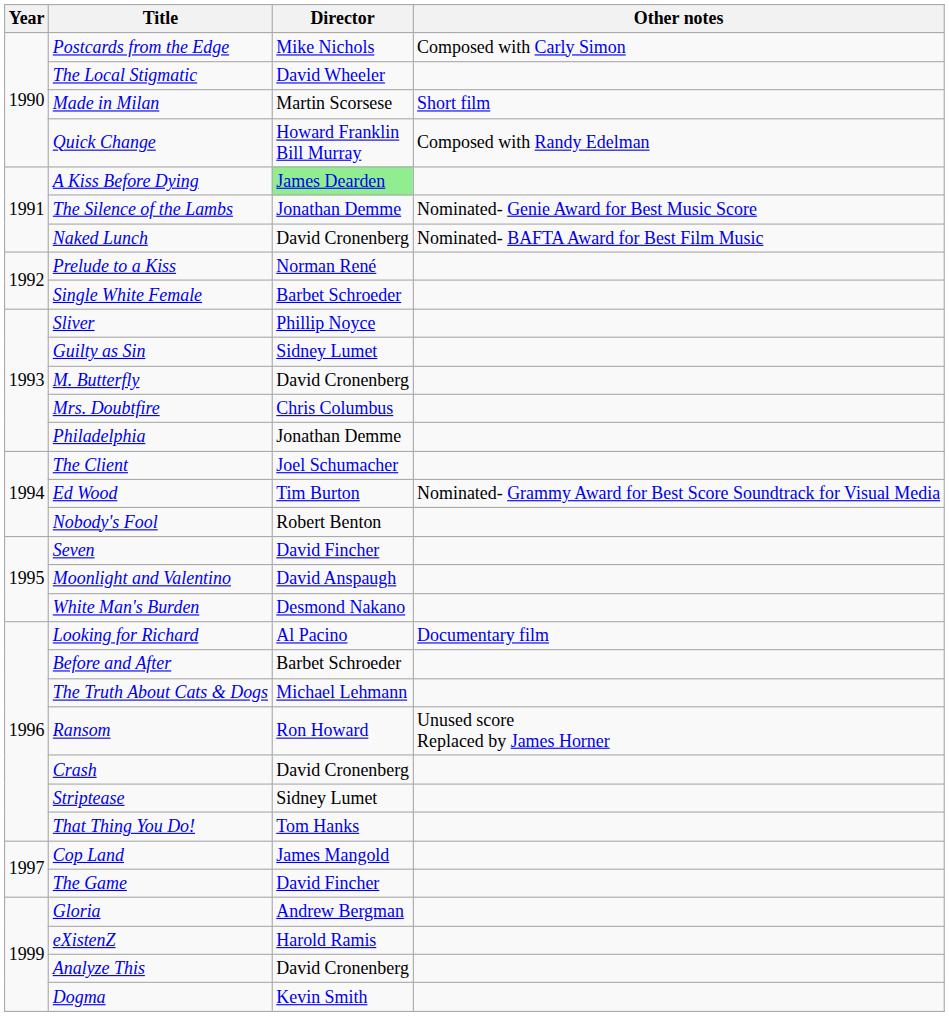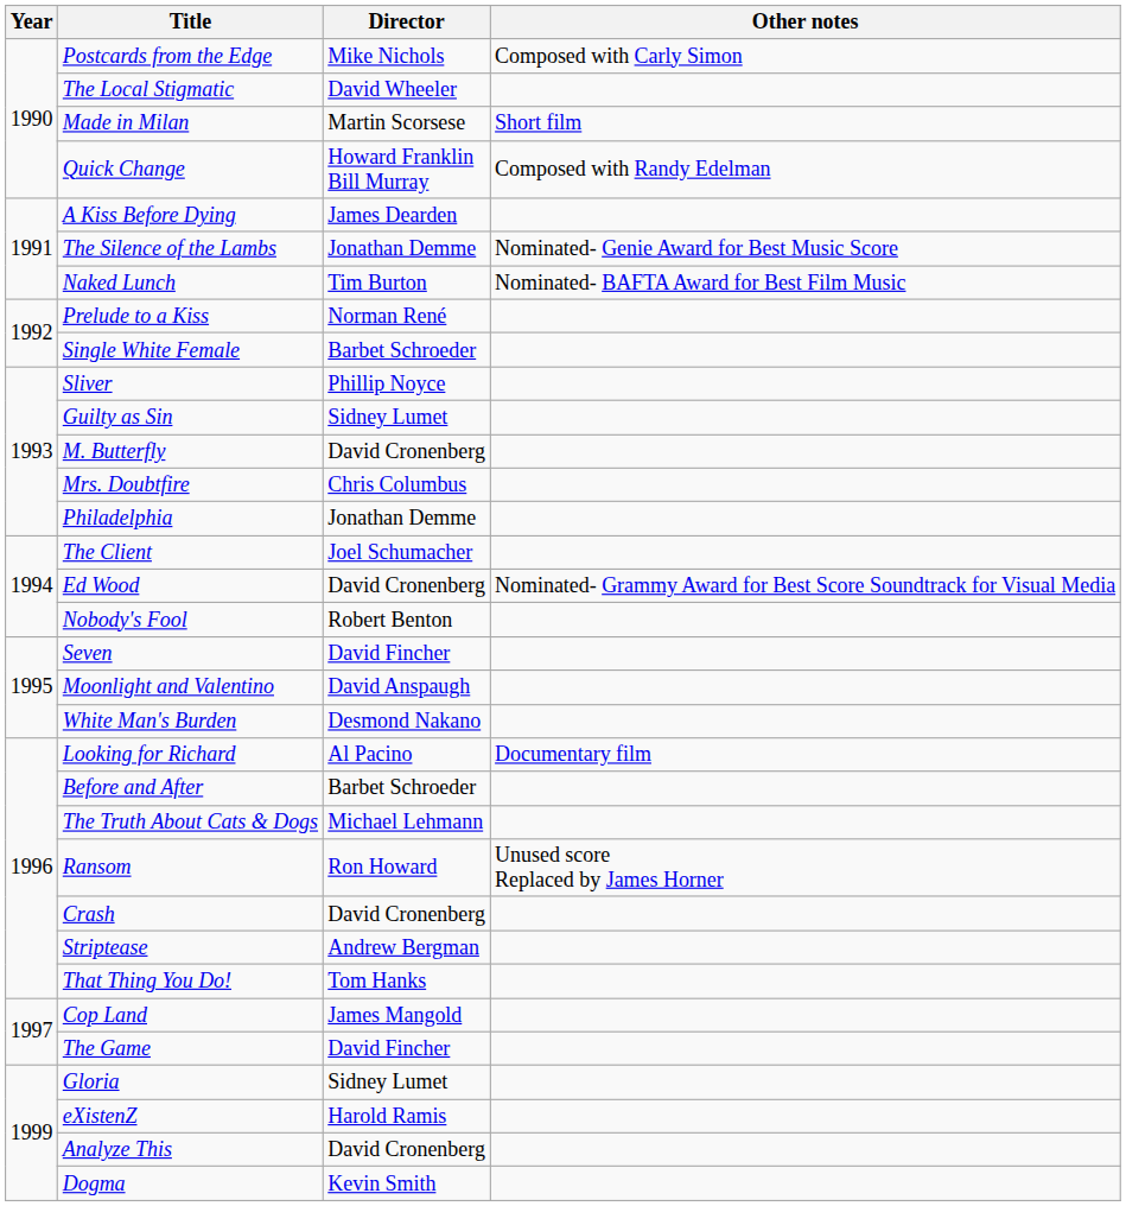A Kiss Before Dying | Director: lightgreen background -> no background
Naked Lunch | Director: David Cronenberg -> Tim Burton
Ed Wood | Director: Tim Burton -> David Cronenberg
Striptease | Director: Sidney Lumet -> Andrew Bergman
Gloria | Director: Andrew Bergman -> Sidney Lumet
